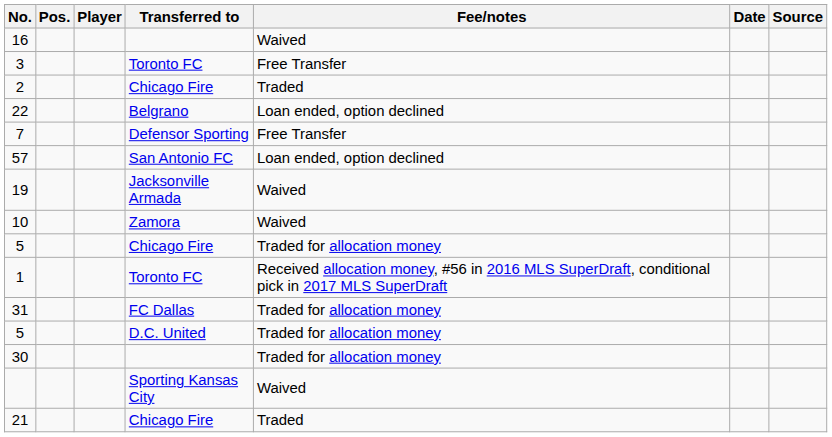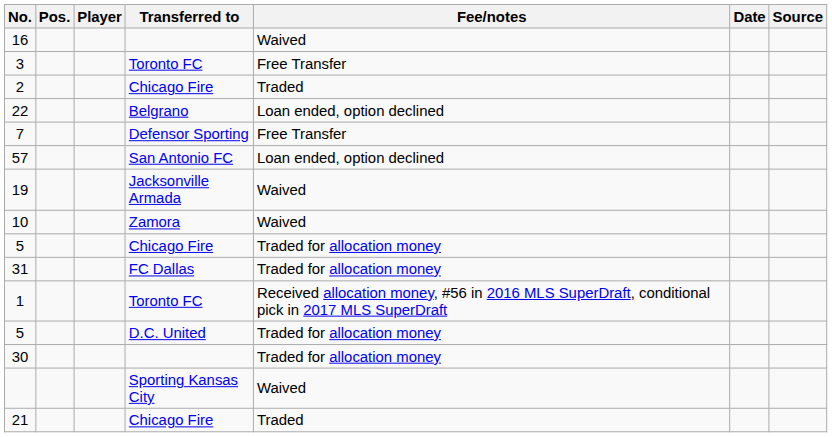rows swapped: 1 <-> 31
